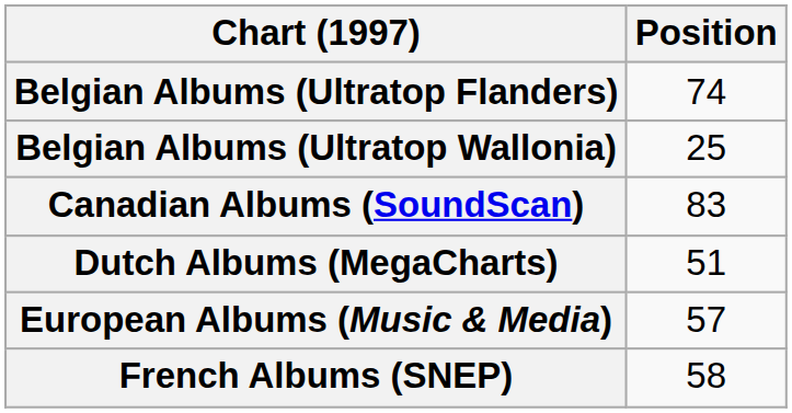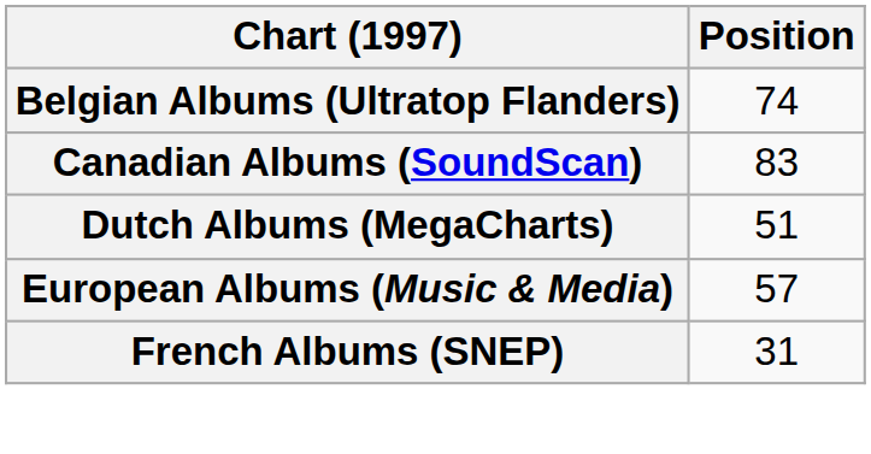- row: Belgian Albums (Ultratop Wallonia) | 25
French Albums (SNEP) | Position: 58 -> 31
